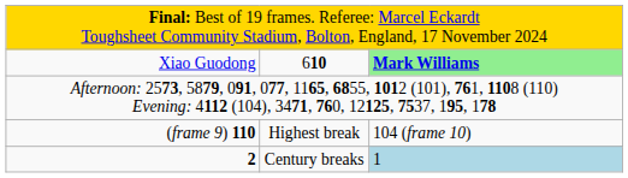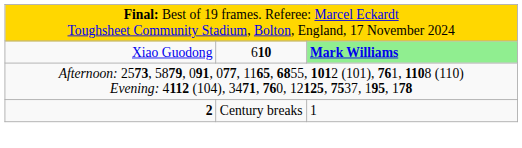- row: (frame 9) 110 | Highest break | 104 (frame 10)
2 | column 3: lightblue background -> no background
